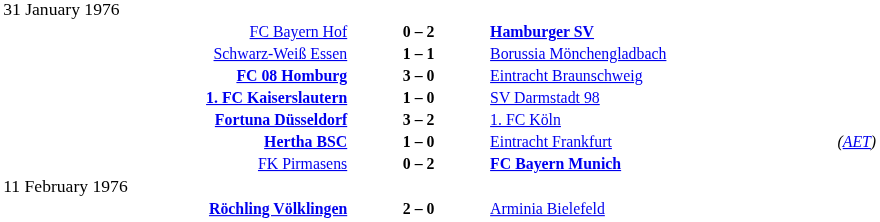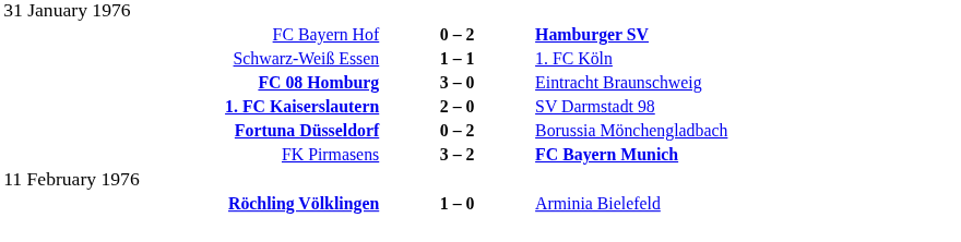Schwarz-Weiß Essen | column 3: Borussia Mönchengladbach -> 1. FC Köln
1. FC Kaiserslautern | column 2: 1 – 0 -> 2 – 0
Fortuna Düsseldorf | column 2: 3 – 2 -> 0 – 2
Fortuna Düsseldorf | column 3: 1. FC Köln -> Borussia Mönchengladbach
- row: Hertha BSC | 1 – 0 | Eintracht Frankfurt | (AET)
FK Pirmasens | column 2: 0 – 2 -> 3 – 2
Röchling Völklingen | column 2: 2 – 0 -> 1 – 0
